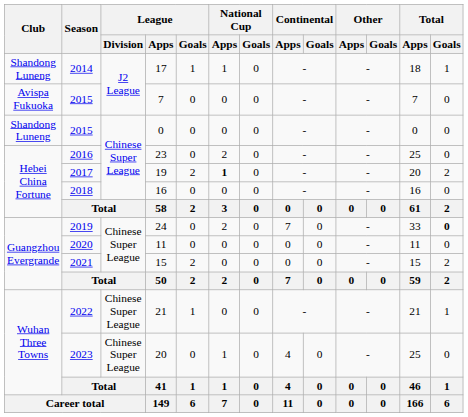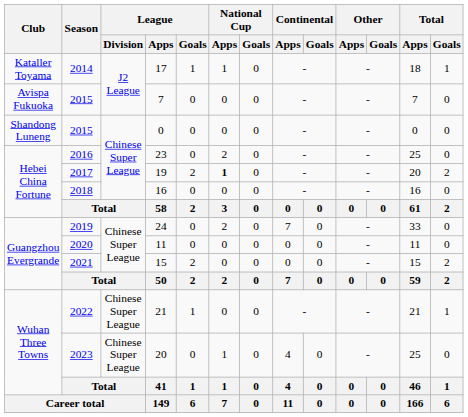17 | Club: Shandong Luneng -> Kataller Toyama
24 | Total / Goals: bold -> normal
